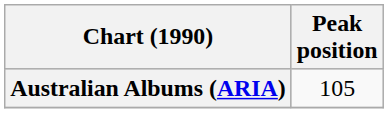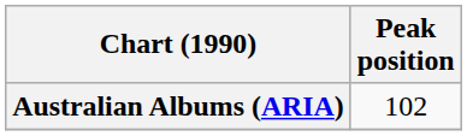Australian Albums (ARIA) | Peak position: 105 -> 102
